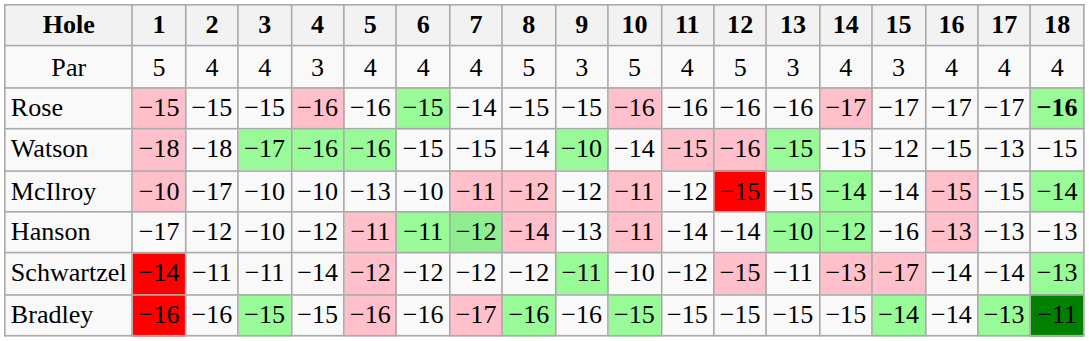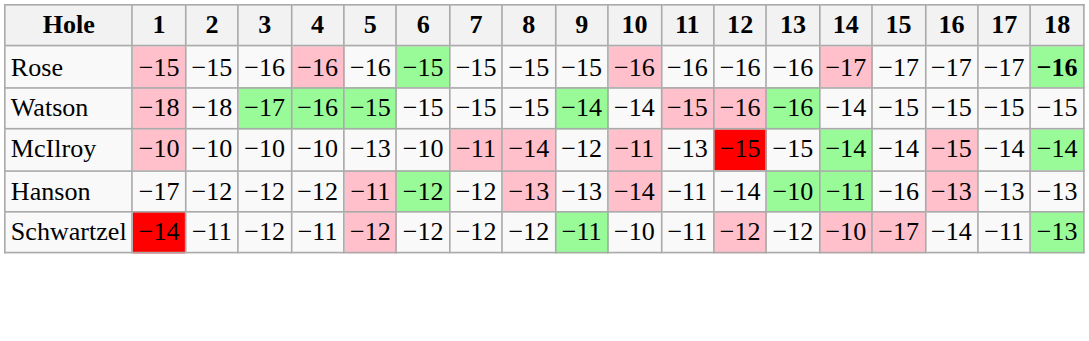- row: Par | 5 | 4 | 4 | 3 | 4 | 4 | 4 | 5 | 3 | 5 | 4 | 5 | 3 | 4 | 3 | 4 | 4 | 4
Rose | 3: −15 -> −16
Rose | 7: −14 -> −15
Watson | 5: −16 -> −15
Watson | 8: −14 -> −15
Watson | 9: −10 -> −14
Watson | 13: −15 -> −16
Watson | 14: −15 -> −14
Watson | 15: −12 -> −15
Watson | 17: −13 -> −15
McIlroy | 2: −17 -> −10
McIlroy | 8: −12 -> −14
McIlroy | 11: −12 -> −13
McIlroy | 17: −15 -> −14
Hanson | 3: −10 -> −12
Hanson | 6: −11 -> −12
Hanson | 7: lightgreen background -> no background
Hanson | 8: −14 -> −13
Hanson | 10: −11 -> −14
Hanson | 11: −14 -> −11
Hanson | 14: −12 -> −11
Schwartzel | 3: −11 -> −12
Schwartzel | 4: −14 -> −11
Schwartzel | 11: −12 -> −11
Schwartzel | 12: −15 -> −12
Schwartzel | 13: −11 -> −12
Schwartzel | 14: −13 -> −10
Schwartzel | 17: −14 -> −11
- row: Bradley | −16 | −16 | −15 | −15 | −16 | −16 | −17 | −16 | −16 | −15 | −15 | −15 | −15 | −15 | −14 | −14 | −13 | −11
